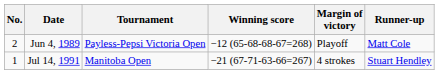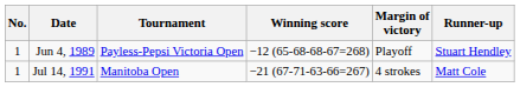Jun 4, 1989 | No.: 2 -> 1
Jun 4, 1989 | Runner-up: Matt Cole -> Stuart Hendley
Jul 14, 1991 | Runner-up: Stuart Hendley -> Matt Cole
